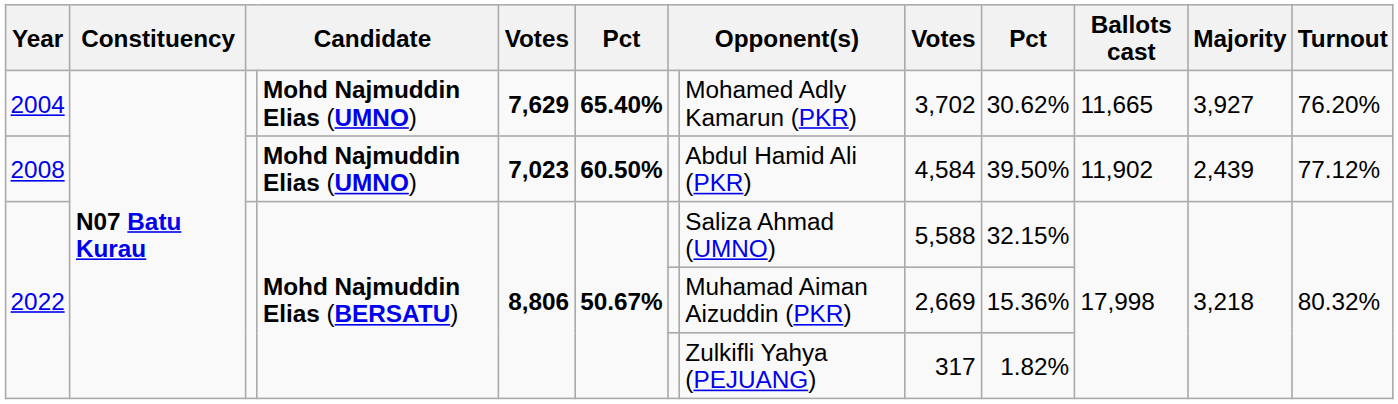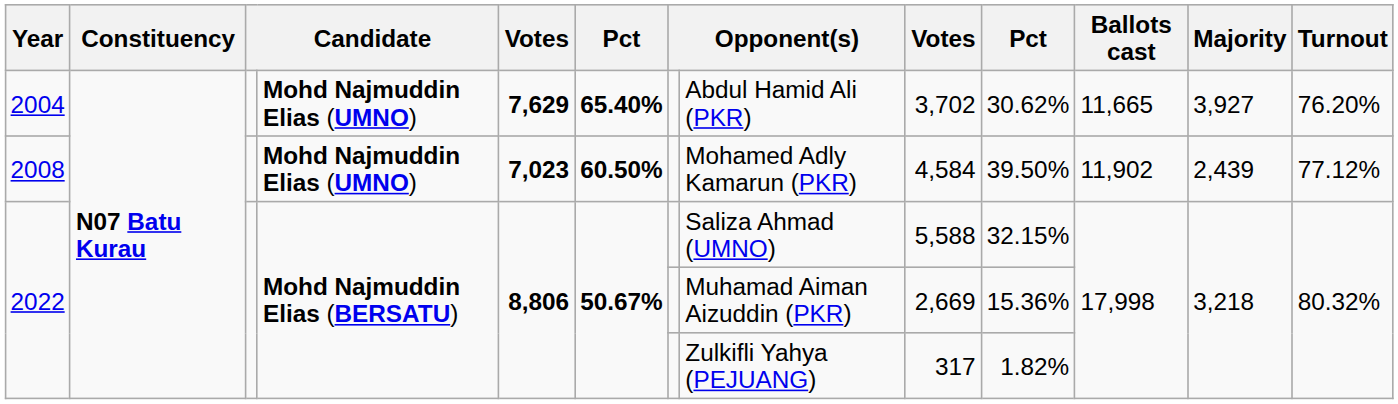2004 | column 8: Mohamed Adly Kamarun (PKR) -> Abdul Hamid Ali (PKR)
2008 | column 8: Abdul Hamid Ali (PKR) -> Mohamed Adly Kamarun (PKR)
